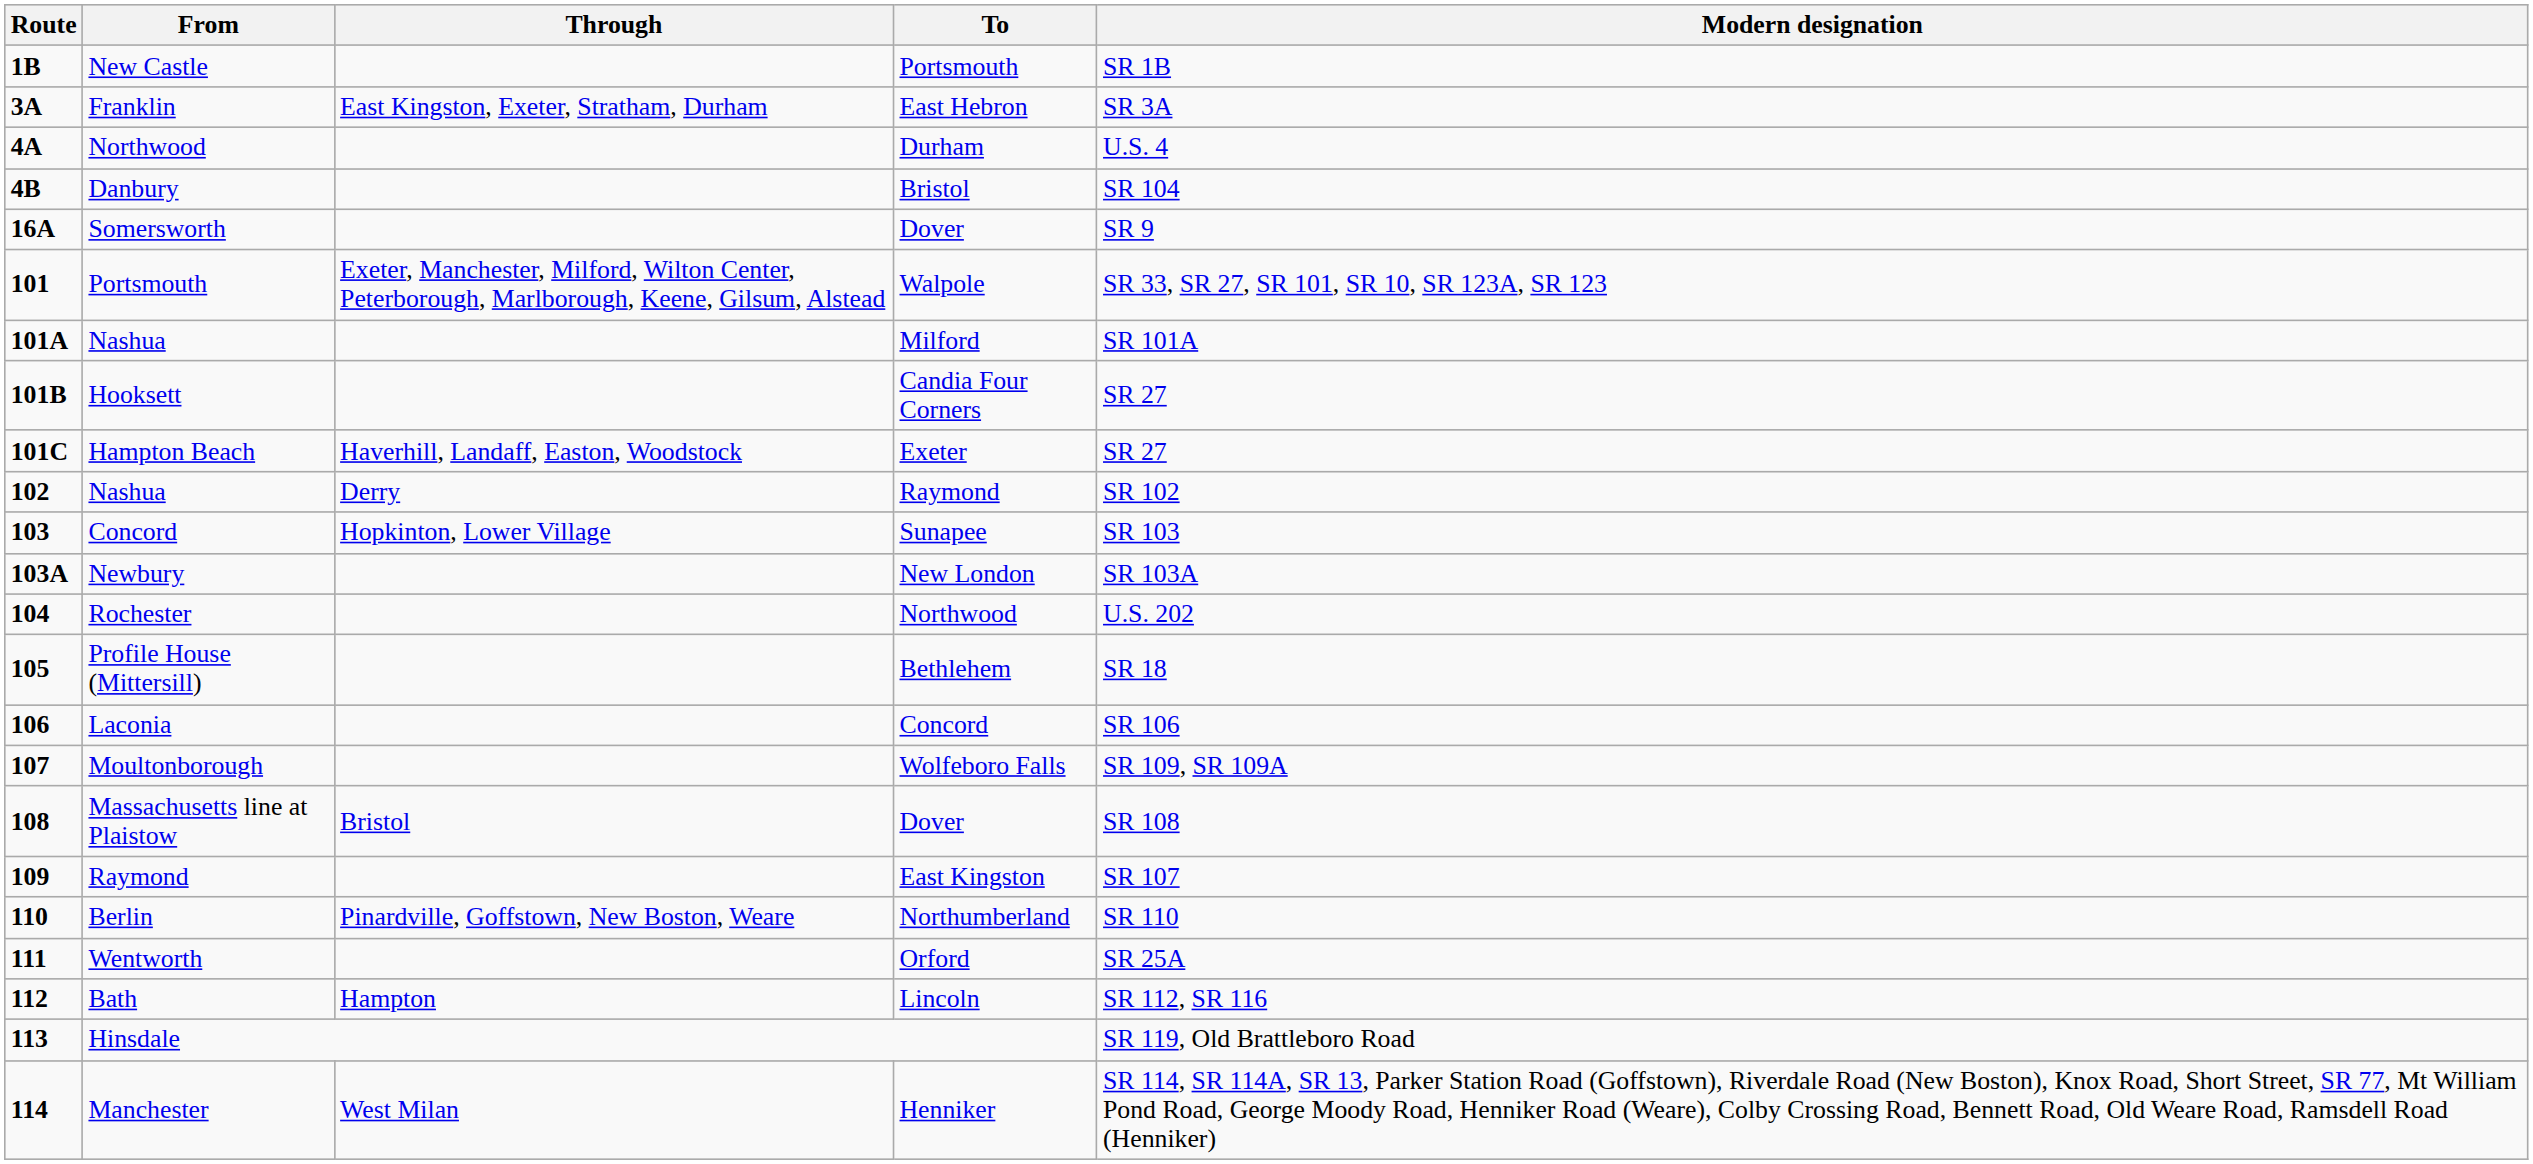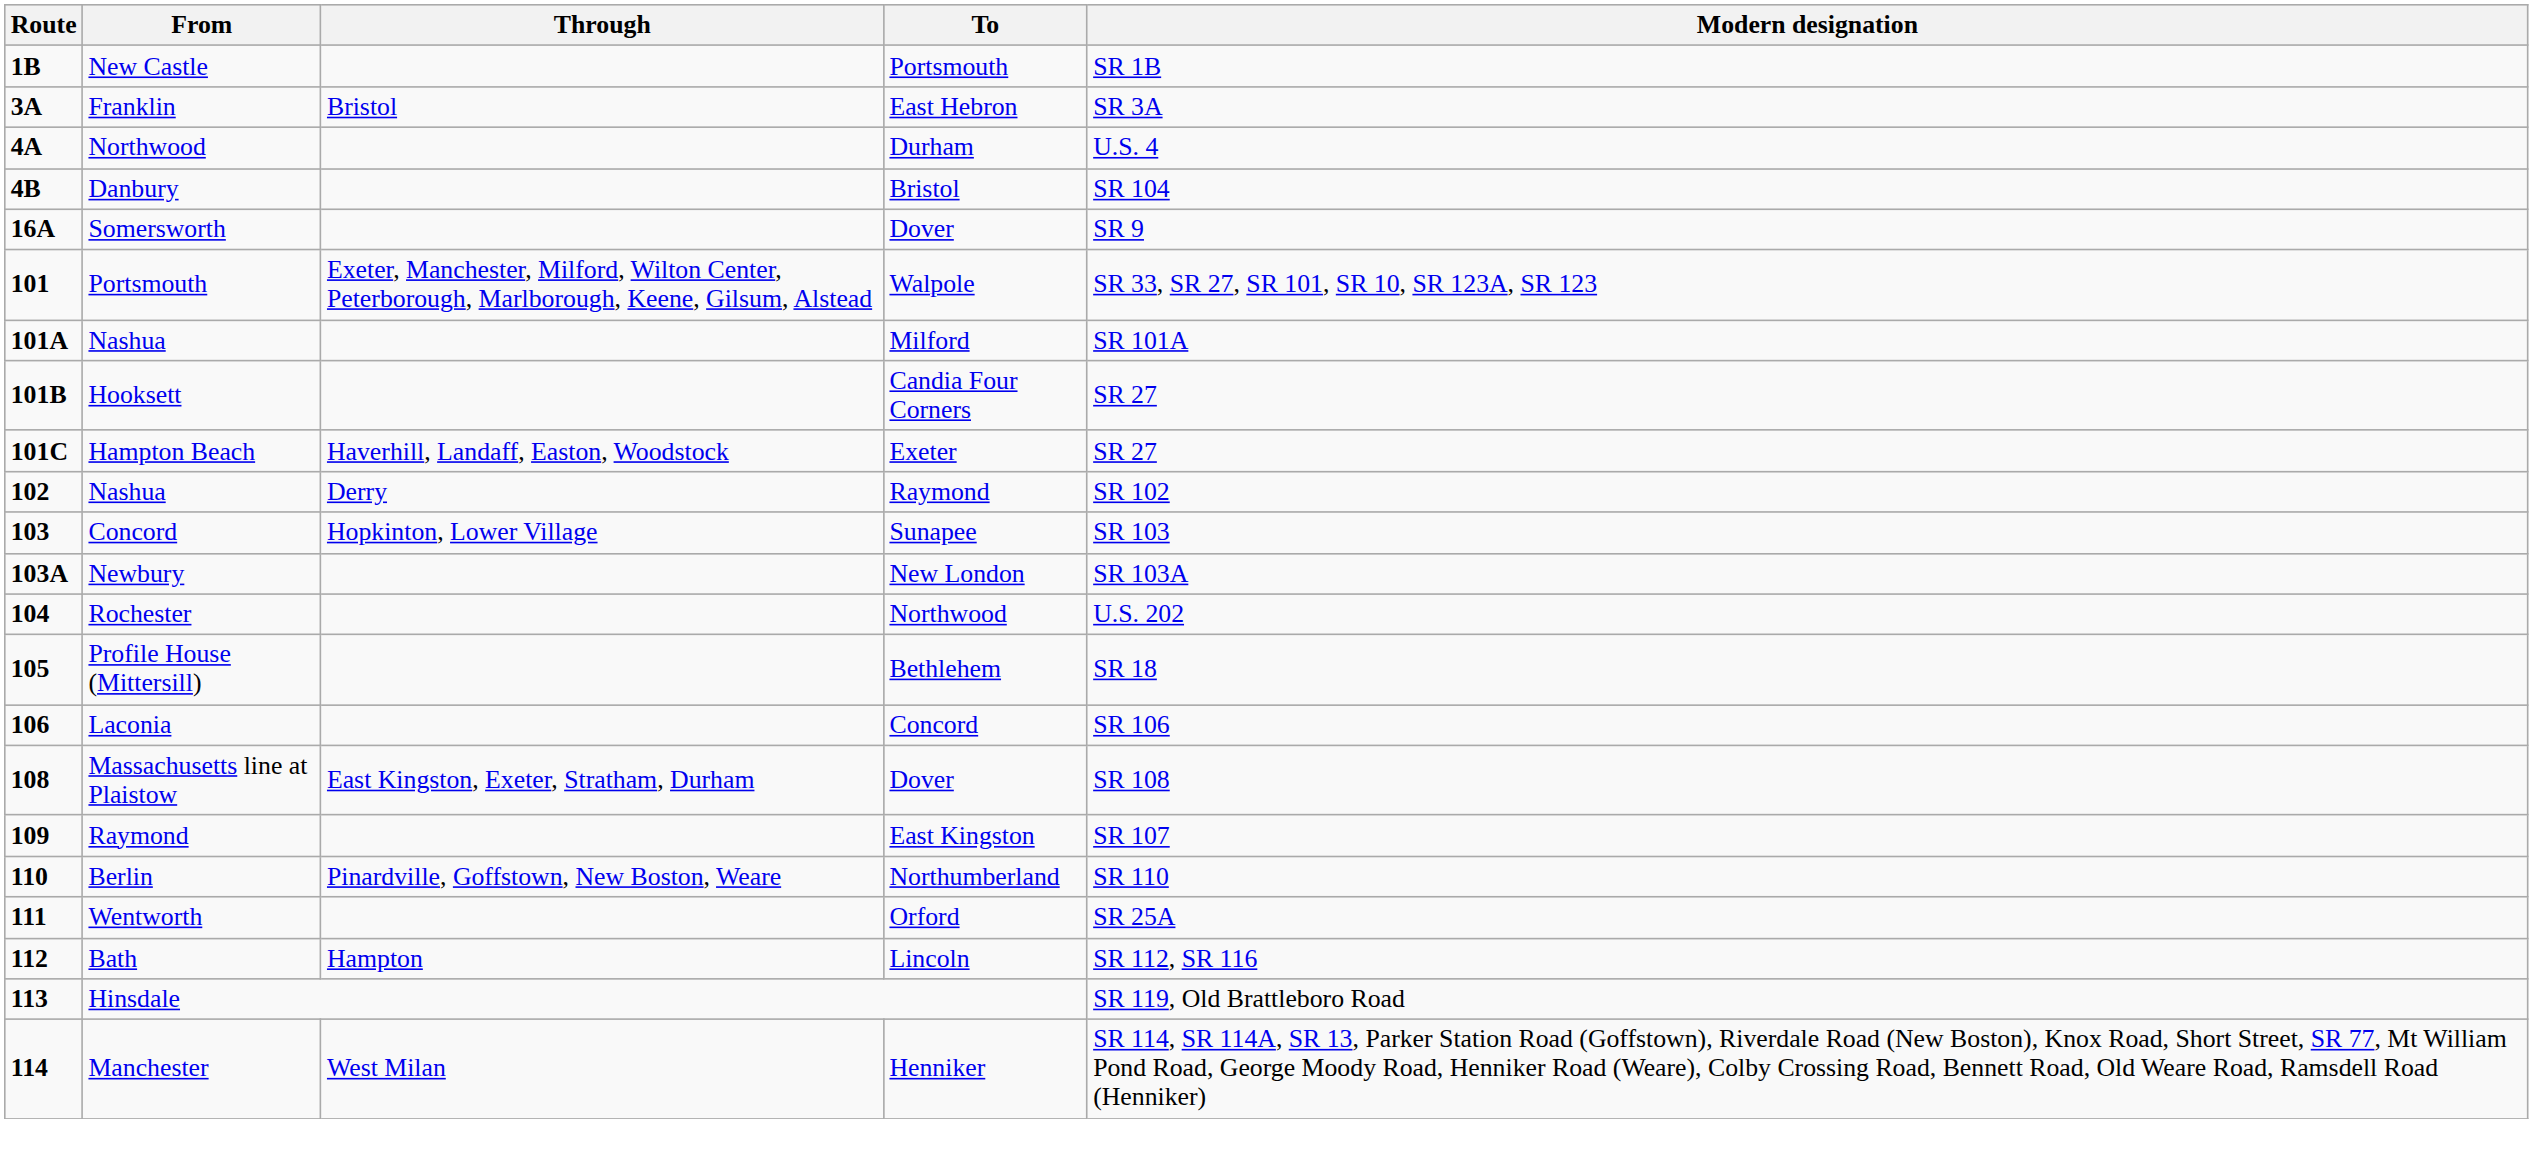Franklin | Through: East Kingston, Exeter, Stratham, Durham -> Bristol
- row: 107 | Moultonborough | Wolfeboro Falls | SR 109, SR 109A
Massachusetts line at Plaistow | Through: Bristol -> East Kingston, Exeter, Stratham, Durham
